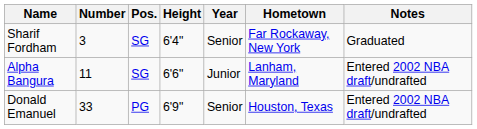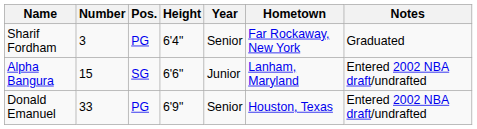Sharif Fordham | Pos.: SG -> PG
Alpha Bangura | Number: 11 -> 15
